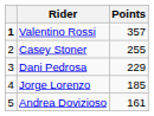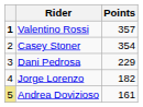Casey Stoner | Points: 255 -> 354
Jorge Lorenzo | Points: 185 -> 182
Andrea Dovizioso | column 1: no background -> khaki background
